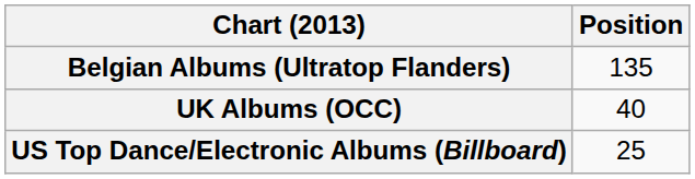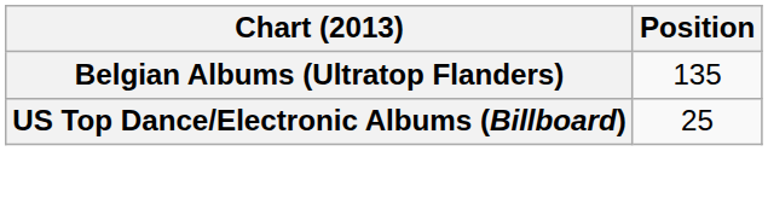- row: UK Albums (OCC) | 40
